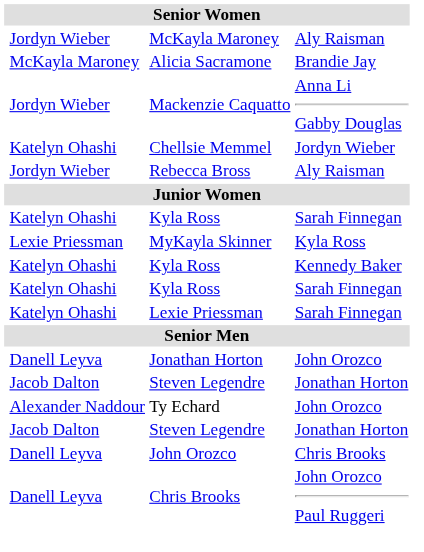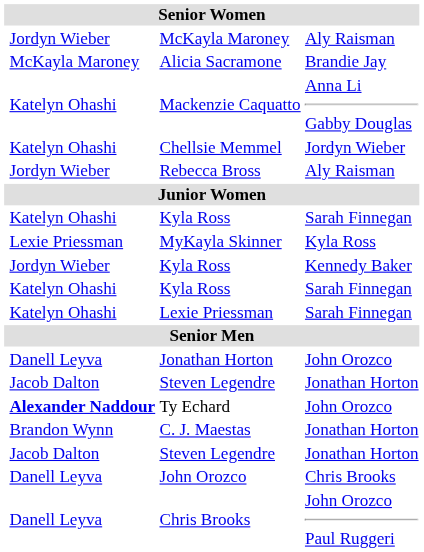Mackenzie Caquatto | column 2: Jordyn Wieber -> Katelyn Ohashi
Kyla Ross / Kennedy Baker | column 2: Katelyn Ohashi -> Jordyn Wieber
Ty Echard | column 2: normal -> bold
+ row: Brandon Wynn | C. J. Maestas | Jonathan Horton
